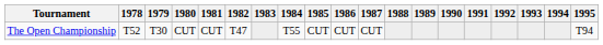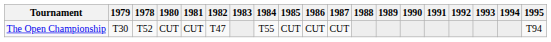columns swapped: 1978 <-> 1979
